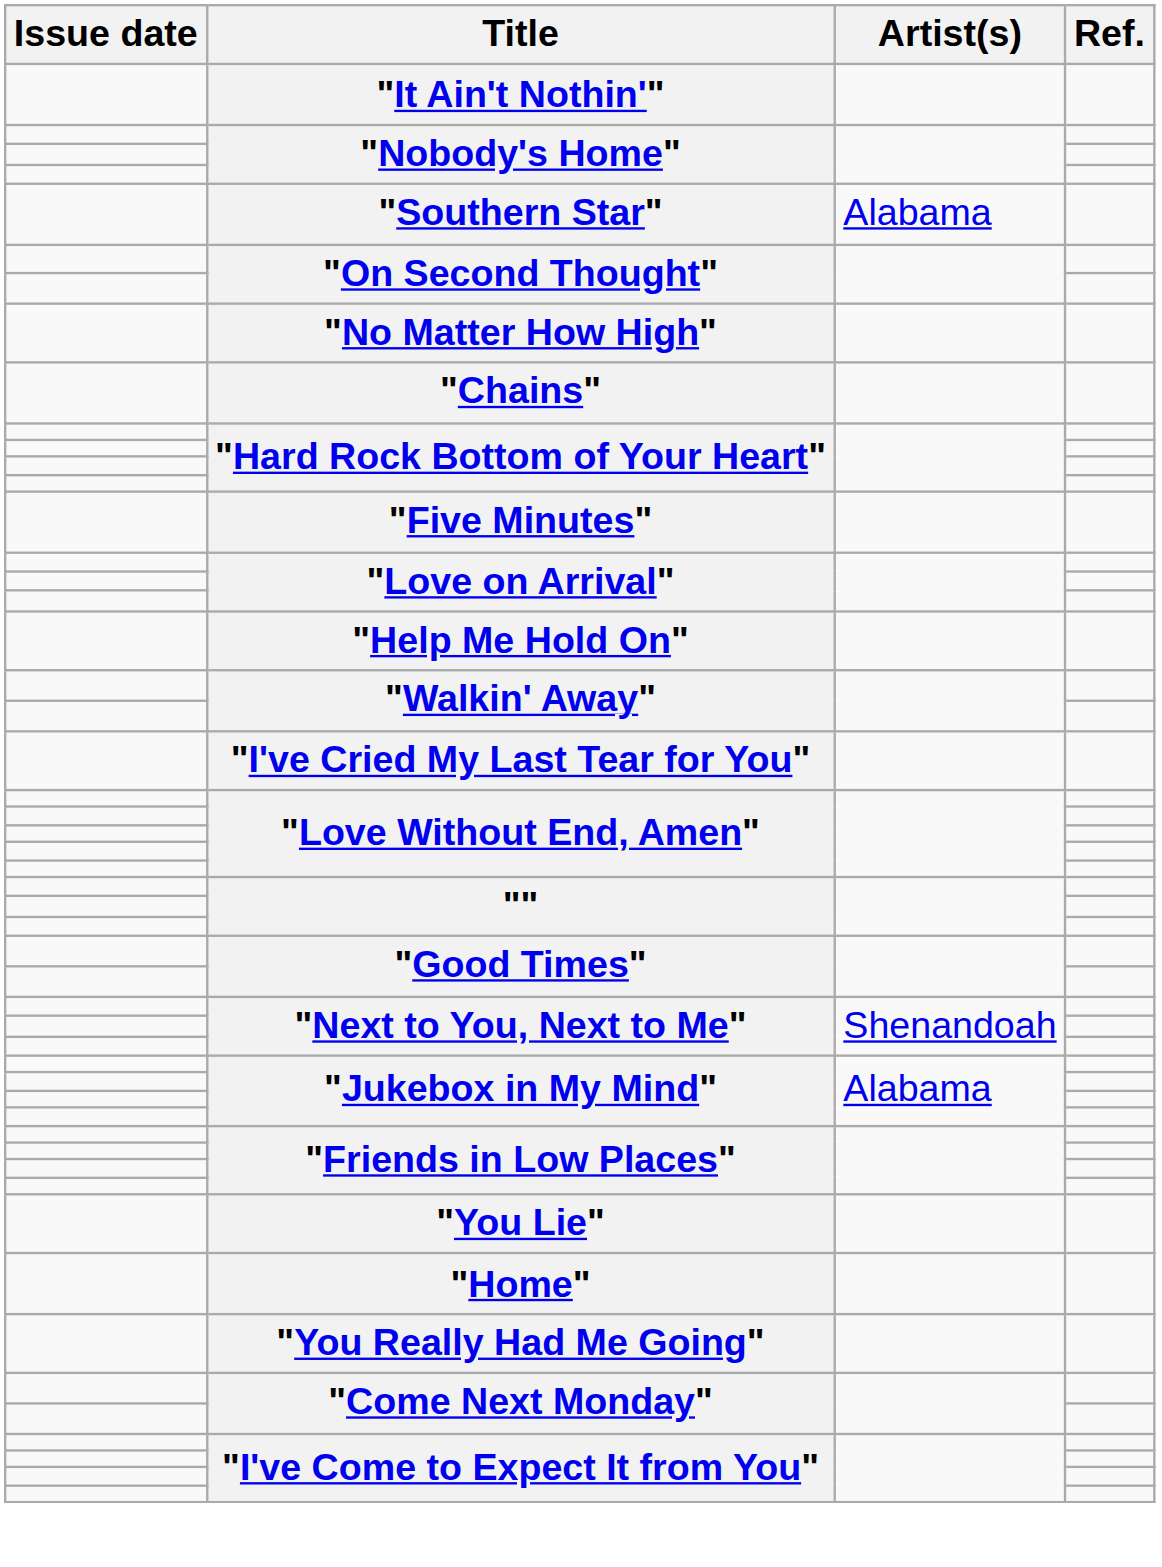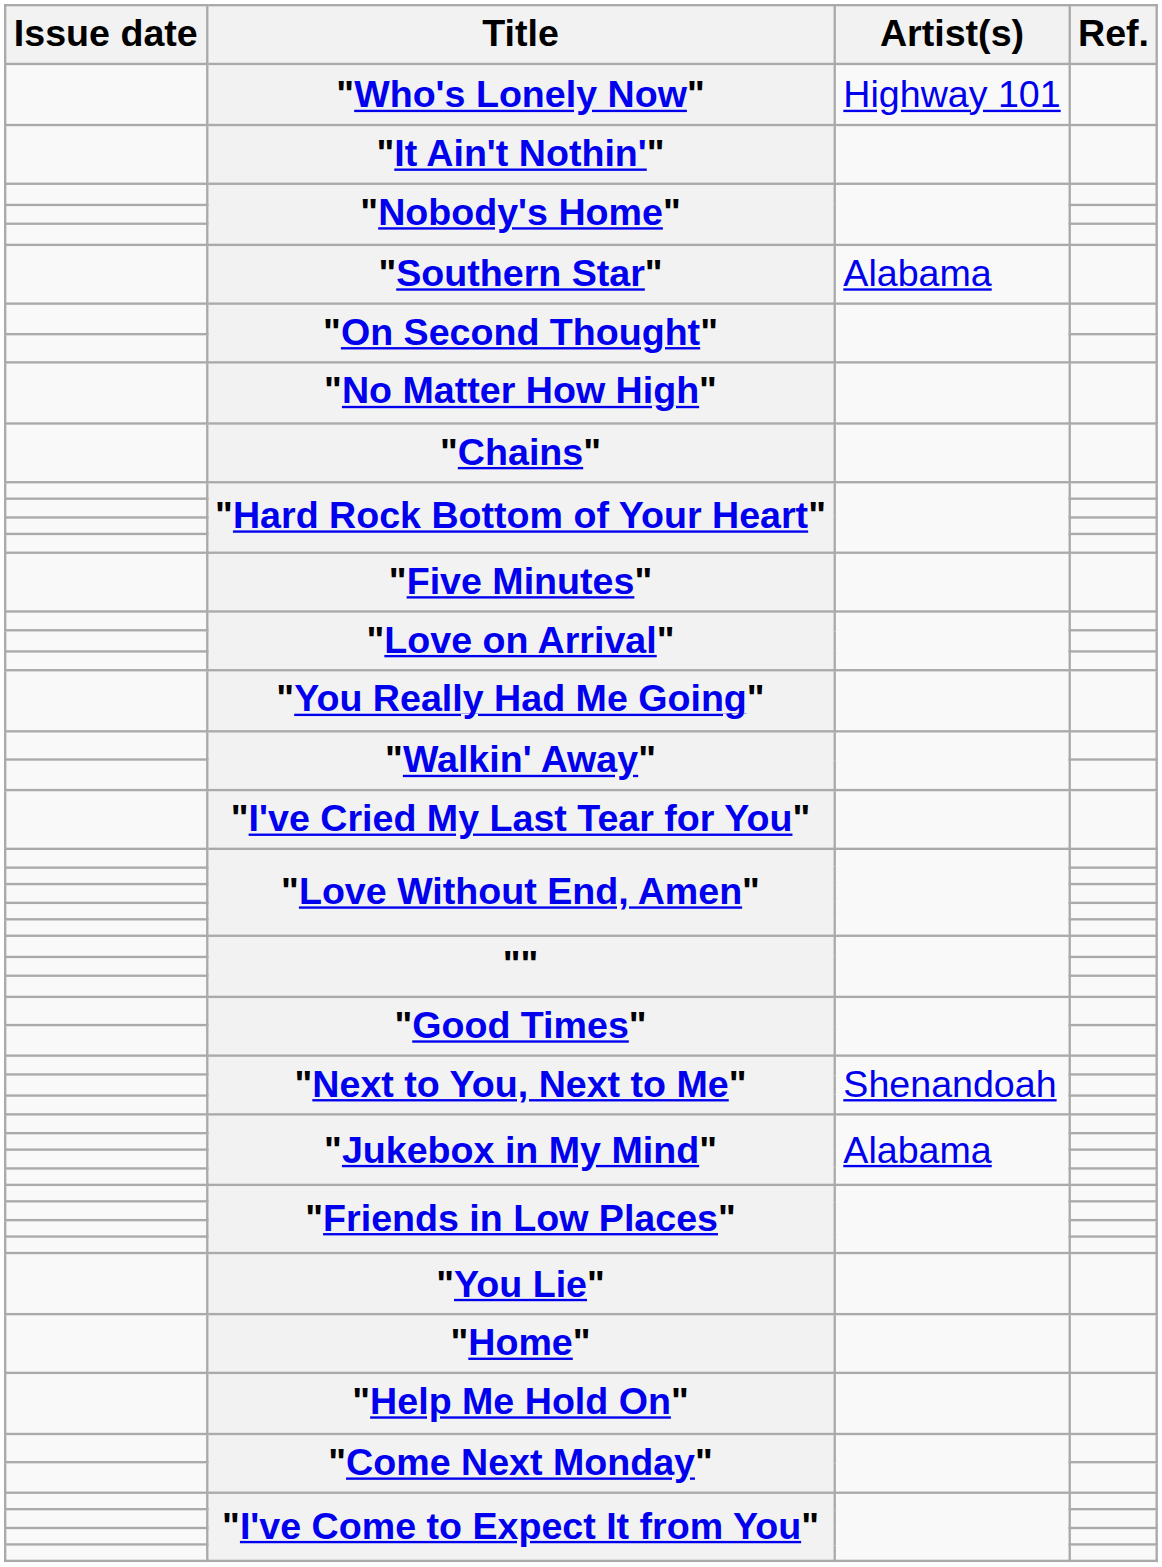+ row: "Who's Lonely Now" | Highway 101
rows swapped: "Help Me Hold On" <-> "You Really Had Me Going"
